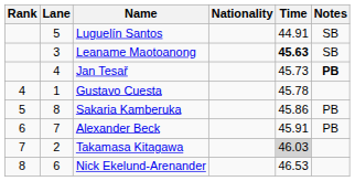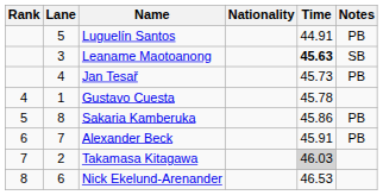Luguelín Santos | Notes: SB -> PB
Jan Tesař | Notes: bold -> normal
